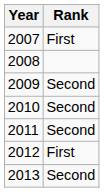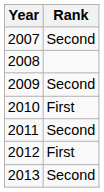2007 | Rank: First -> Second
2010 | Rank: Second -> First
